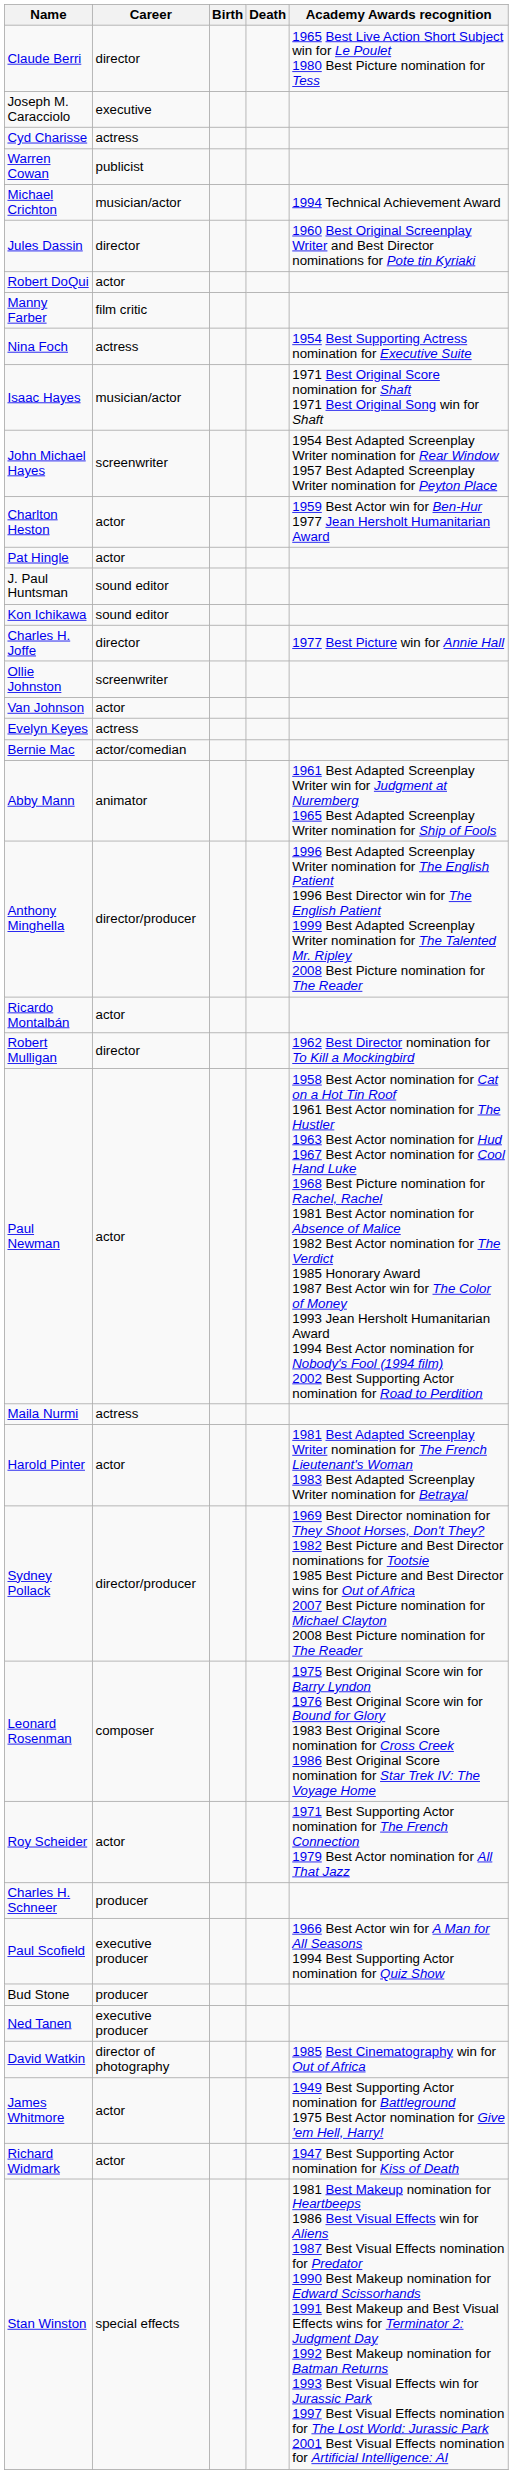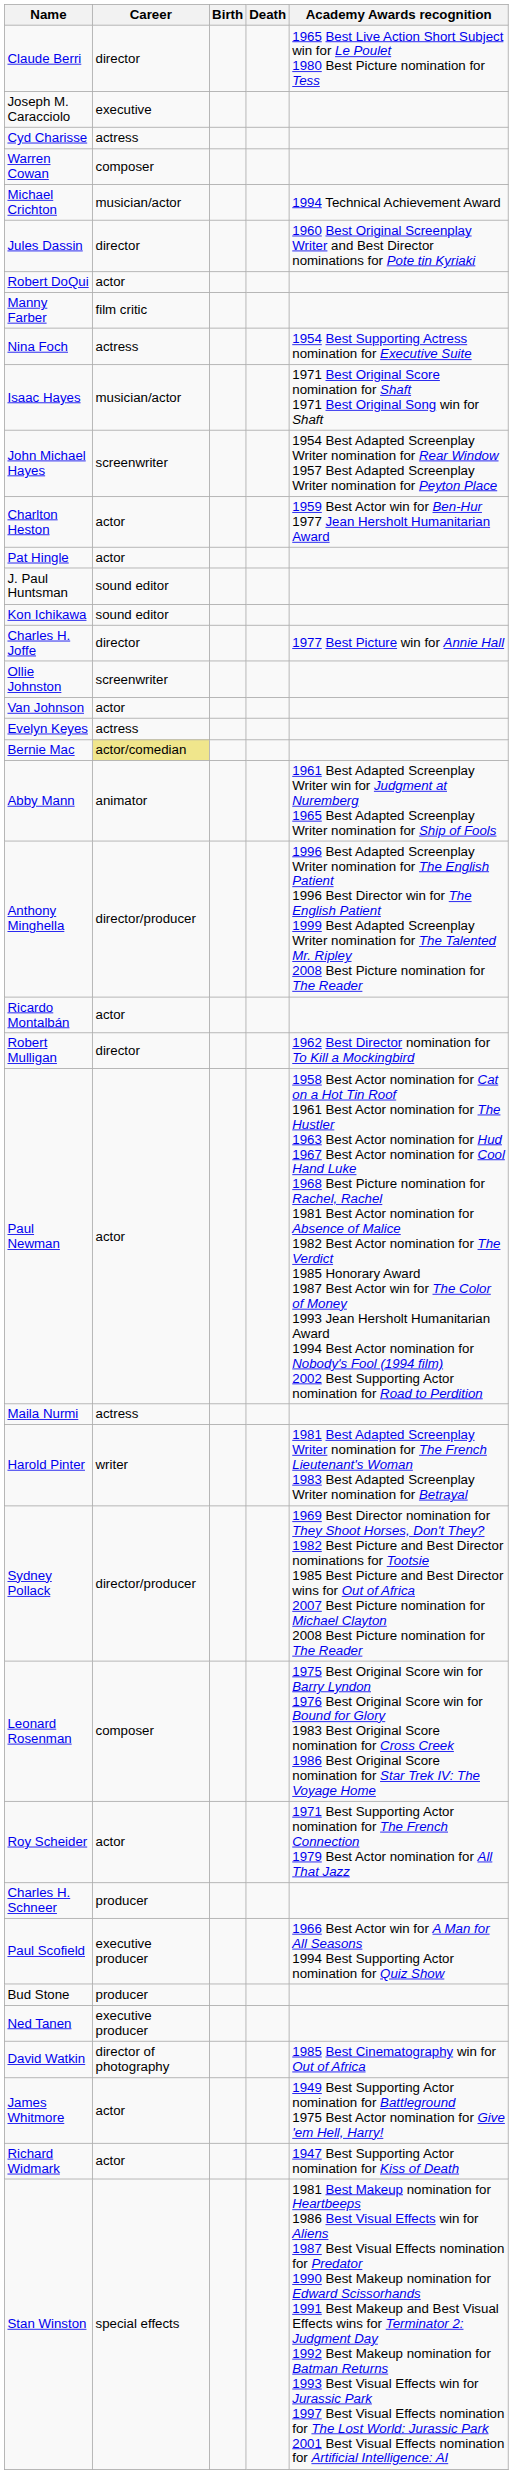Warren Cowan | Career: publicist -> composer
Bernie Mac | Career: no background -> khaki background
Harold Pinter | Career: actor -> writer
